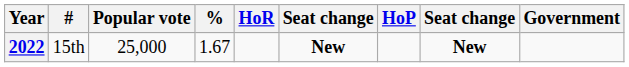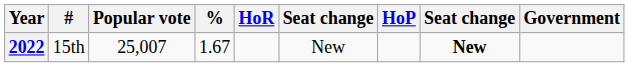2022 | Popular vote: 25,000 -> 25,007
2022 | column 6: bold -> normal
